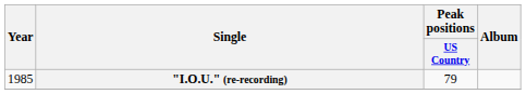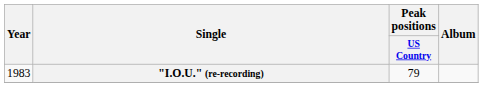"I.O.U." (re-recording) | Year: 1985 -> 1983
